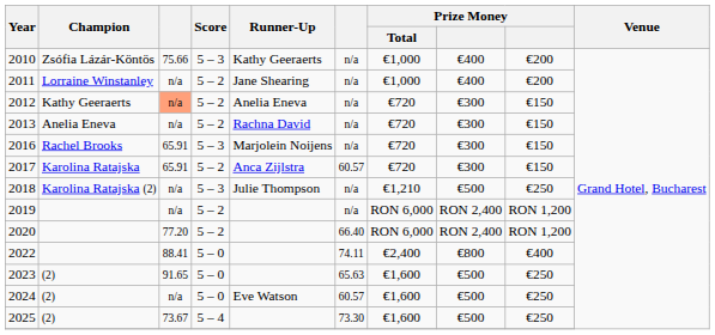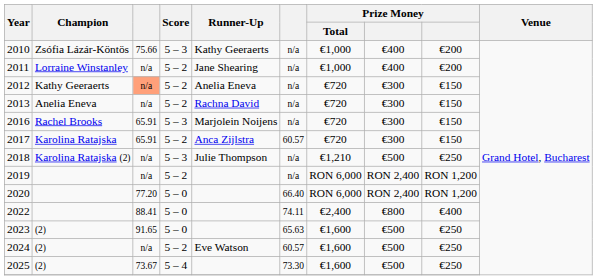2020 | Score: 5 – 2 -> 5 – 0
2024 | Score: 5 – 0 -> 5 – 2
